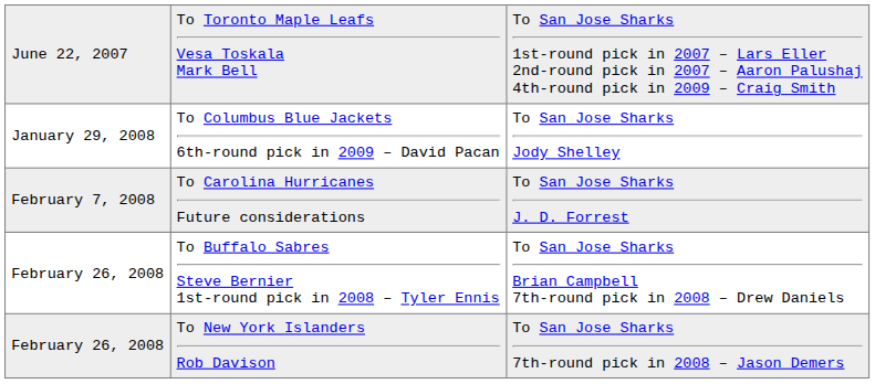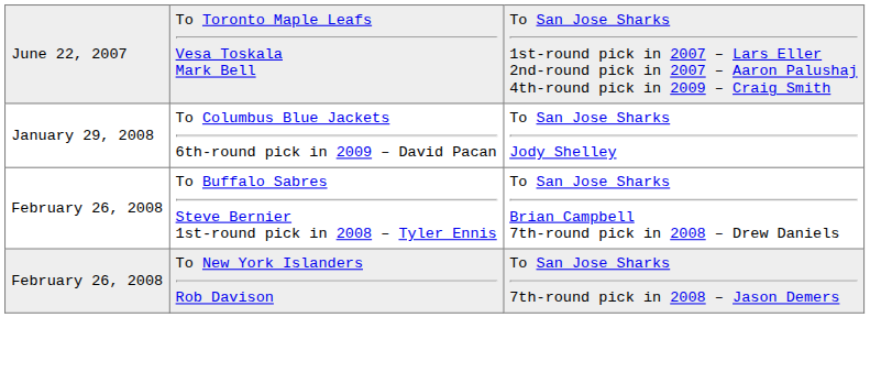- row: February 7, 2008 | To Carolina Hurricanes Future considerations | To San Jose Sharks J. D. Forrest
